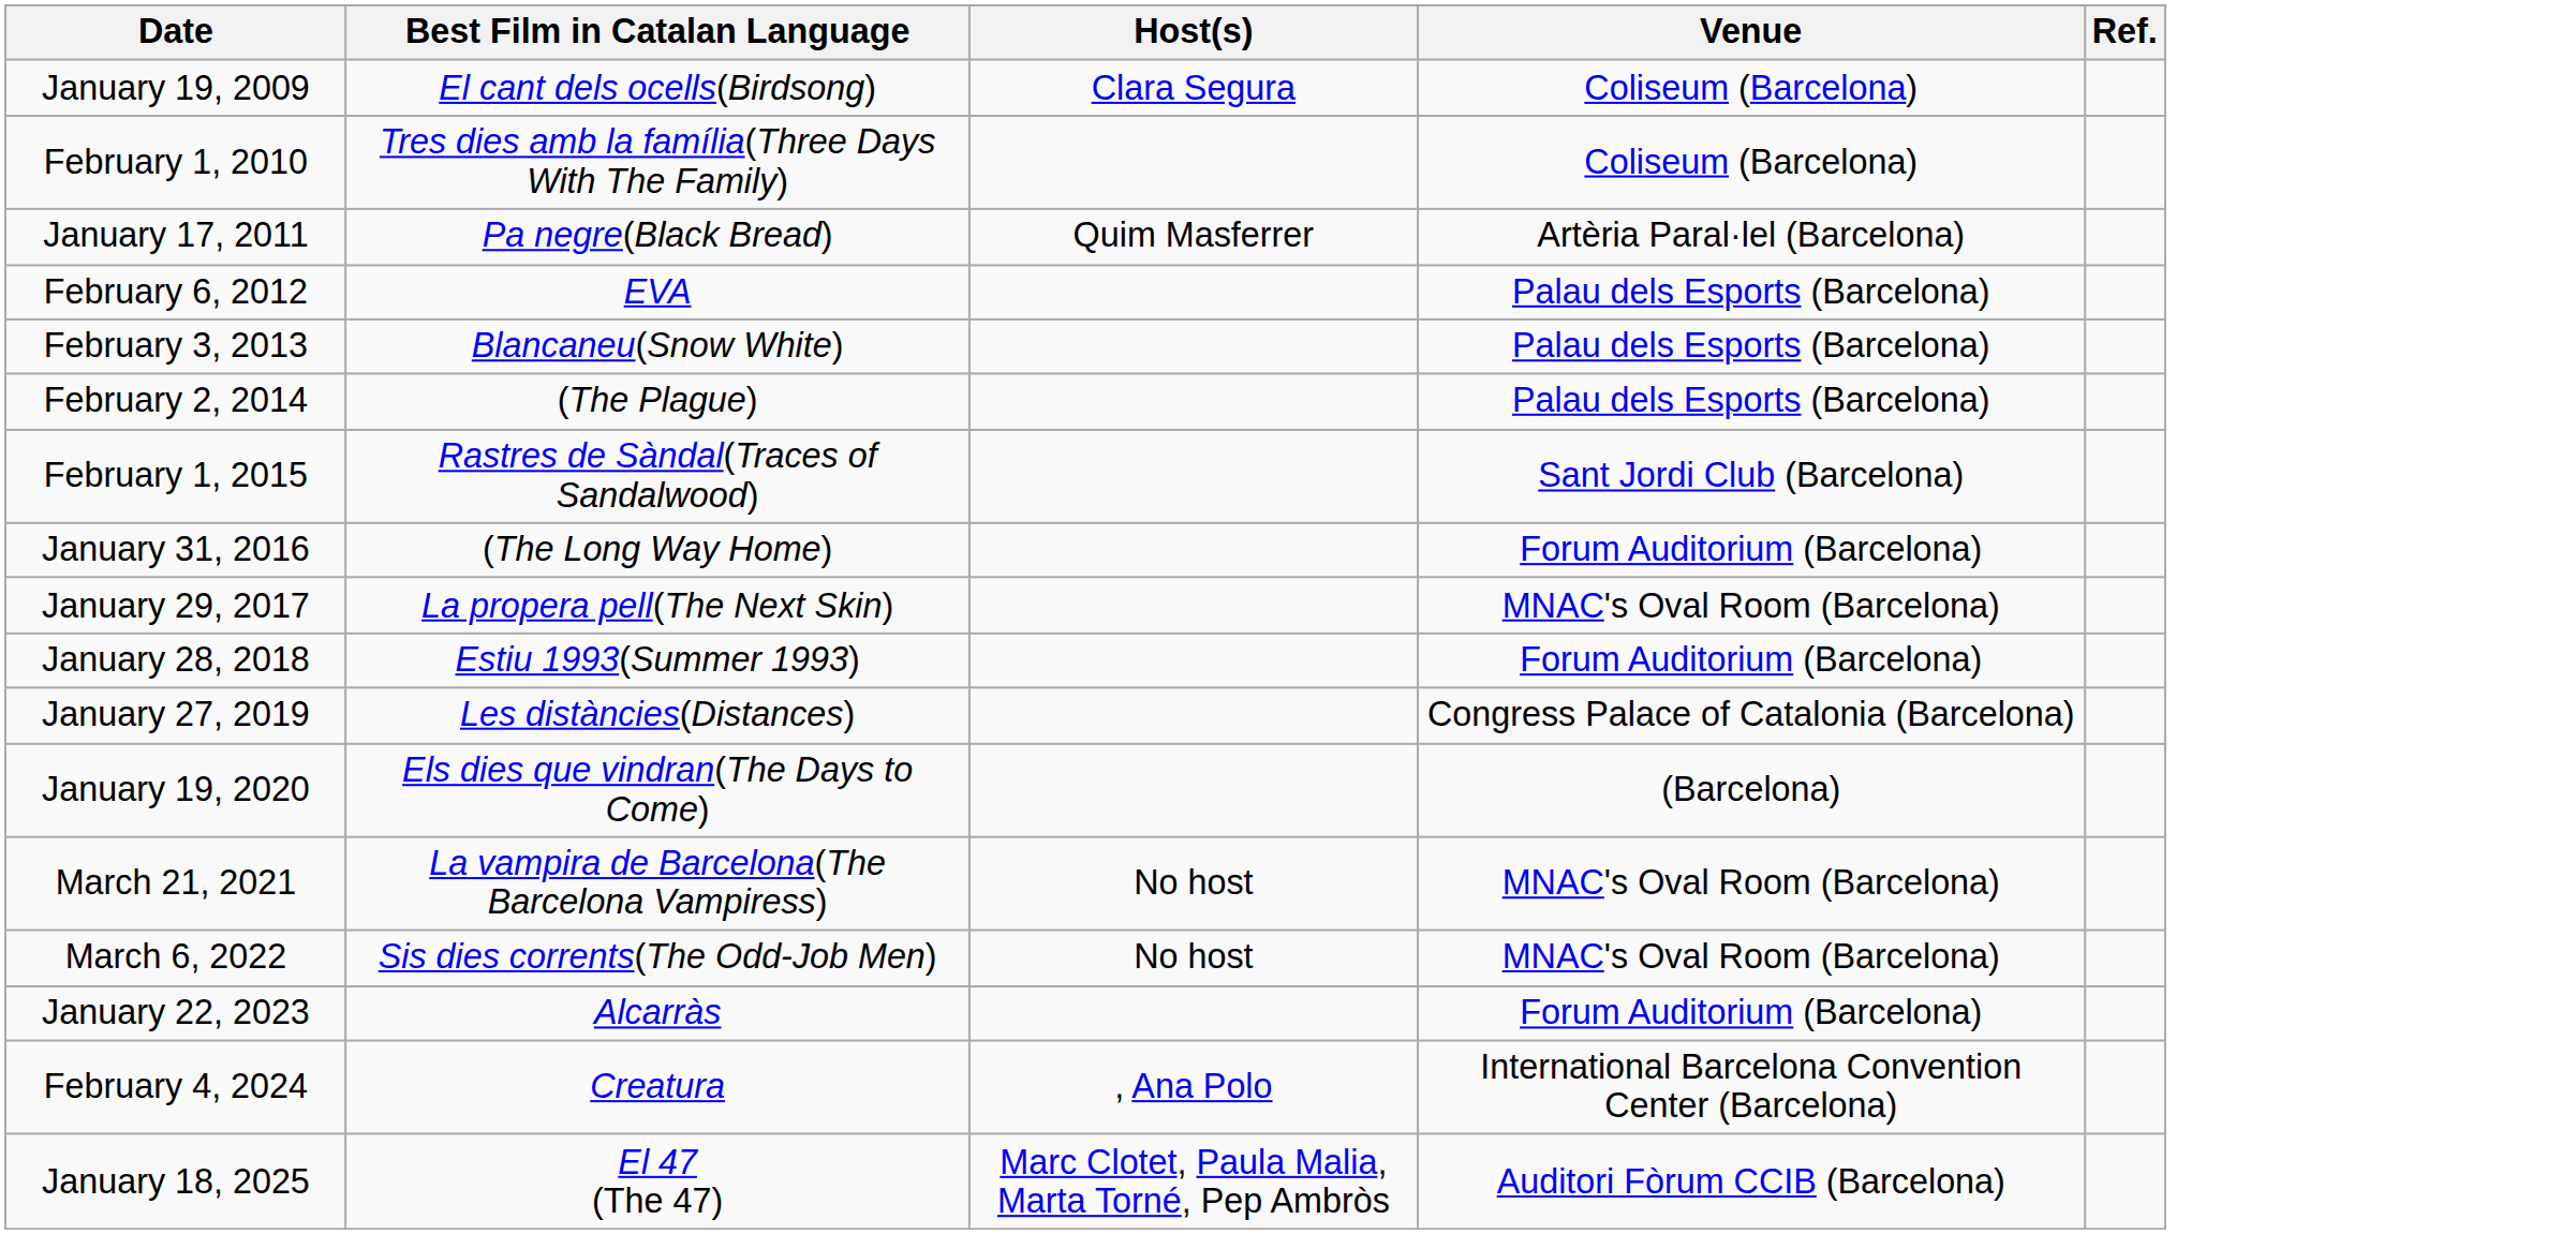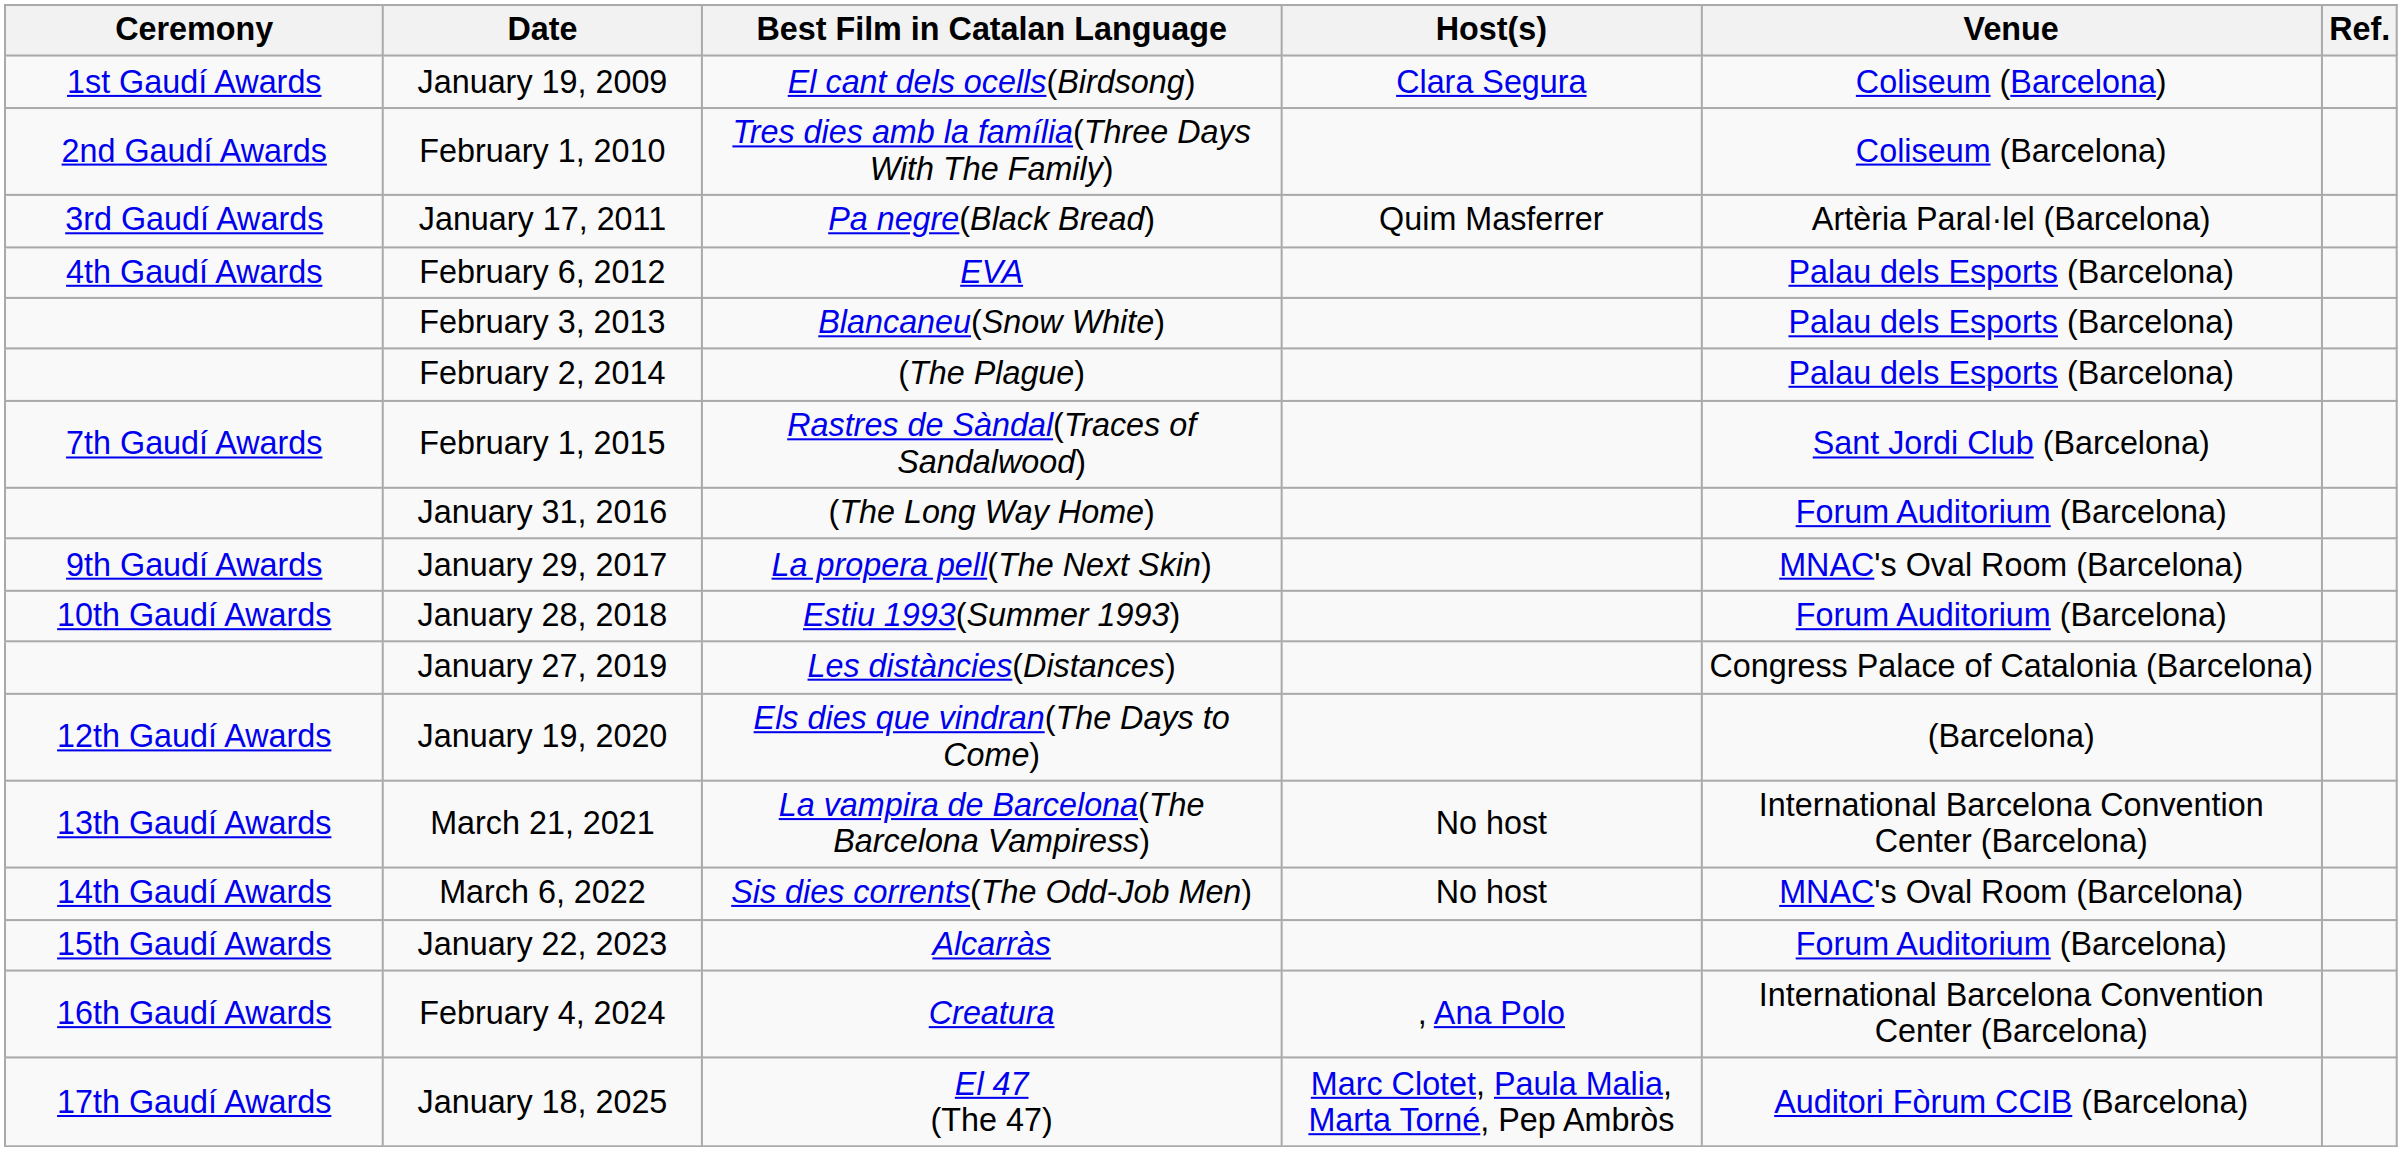+ column: Ceremony | 1st Gaudí Awards | 2nd Gaudí Awards | 3rd Gaudí Awards | 4th Gaudí Awards | 7th Gaudí Awards | 9th Gaudí Awards | 10th Gaudí Awards | 12th Gaudí Awards | 13th Gaudí Awards | 14th Gaudí Awards | 15th Gaudí Awards | 16th Gaudí Awards | 17th Gaudí Awards
March 21, 2021 | Venue: MNAC's Oval Room (Barcelona) -> International Barcelona Convention Center (Barcelona)
